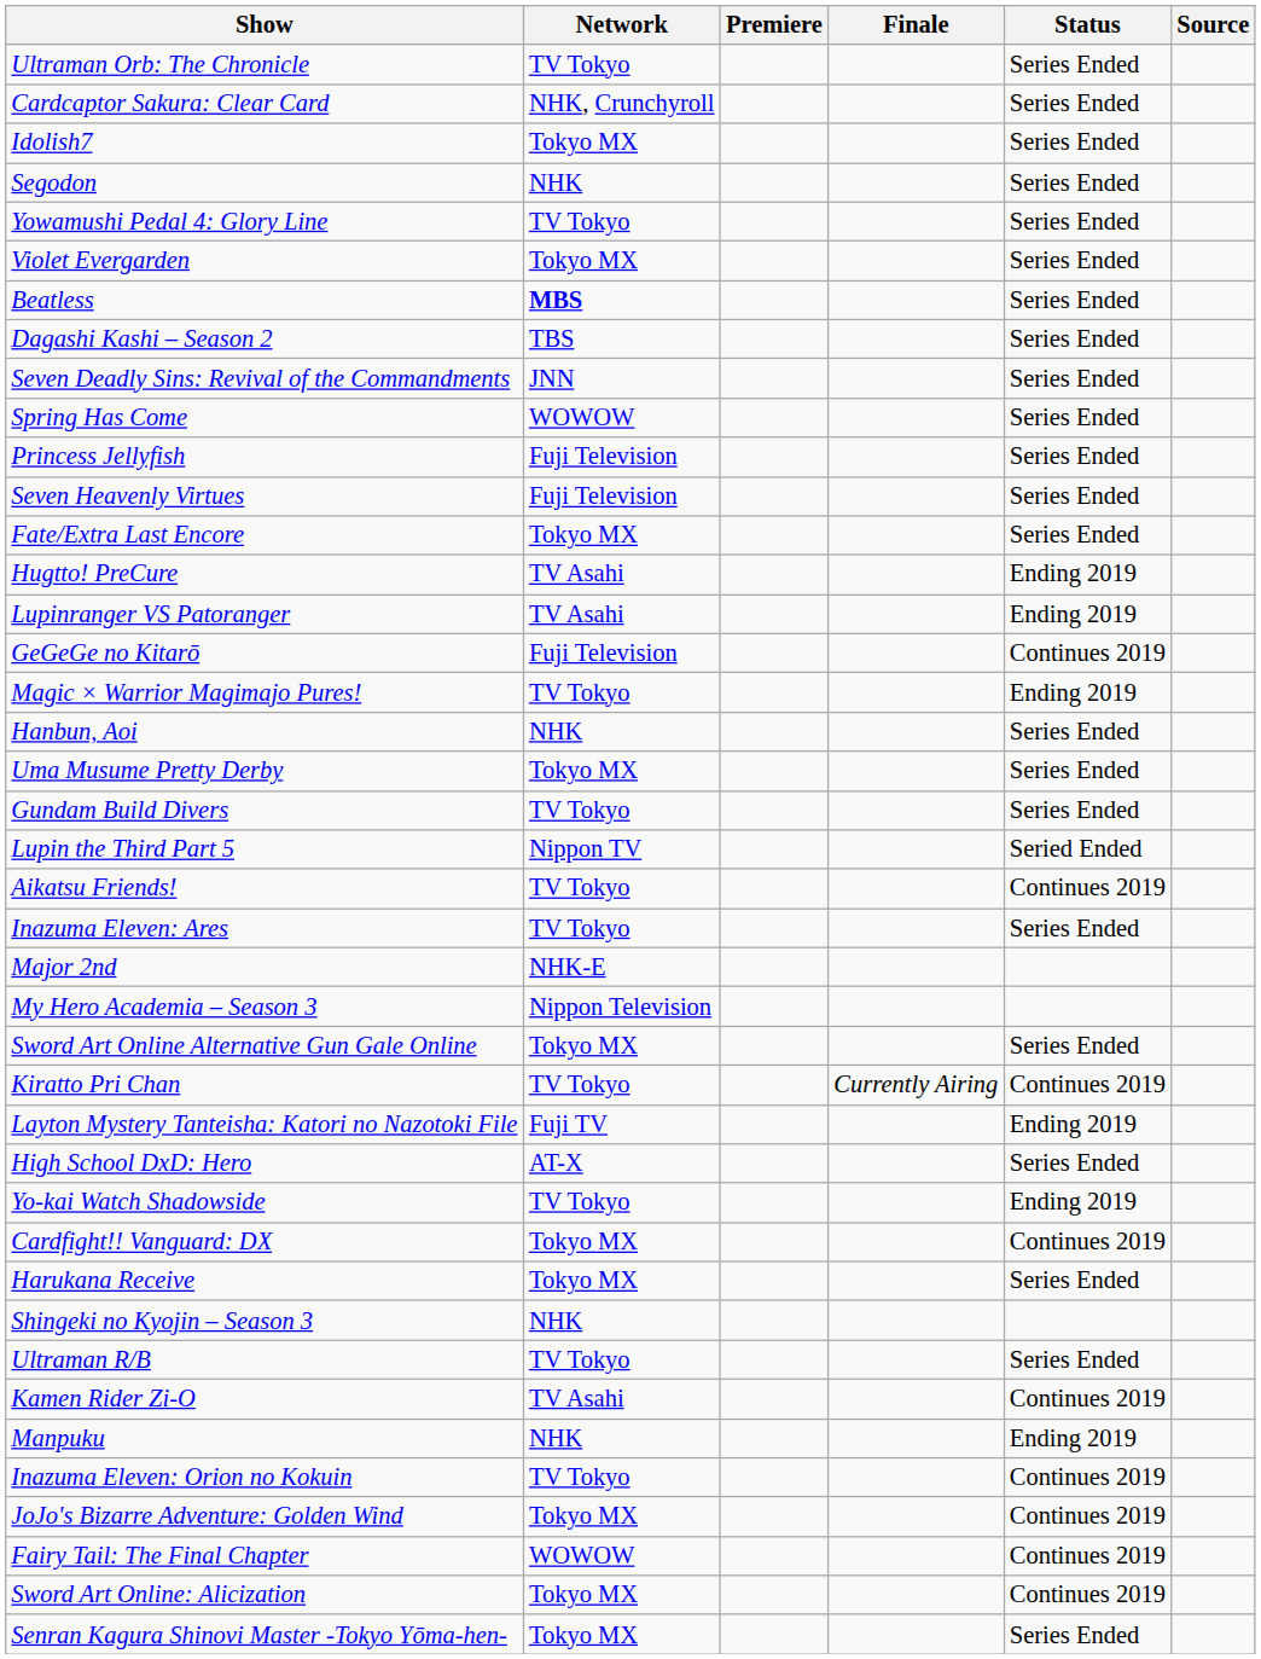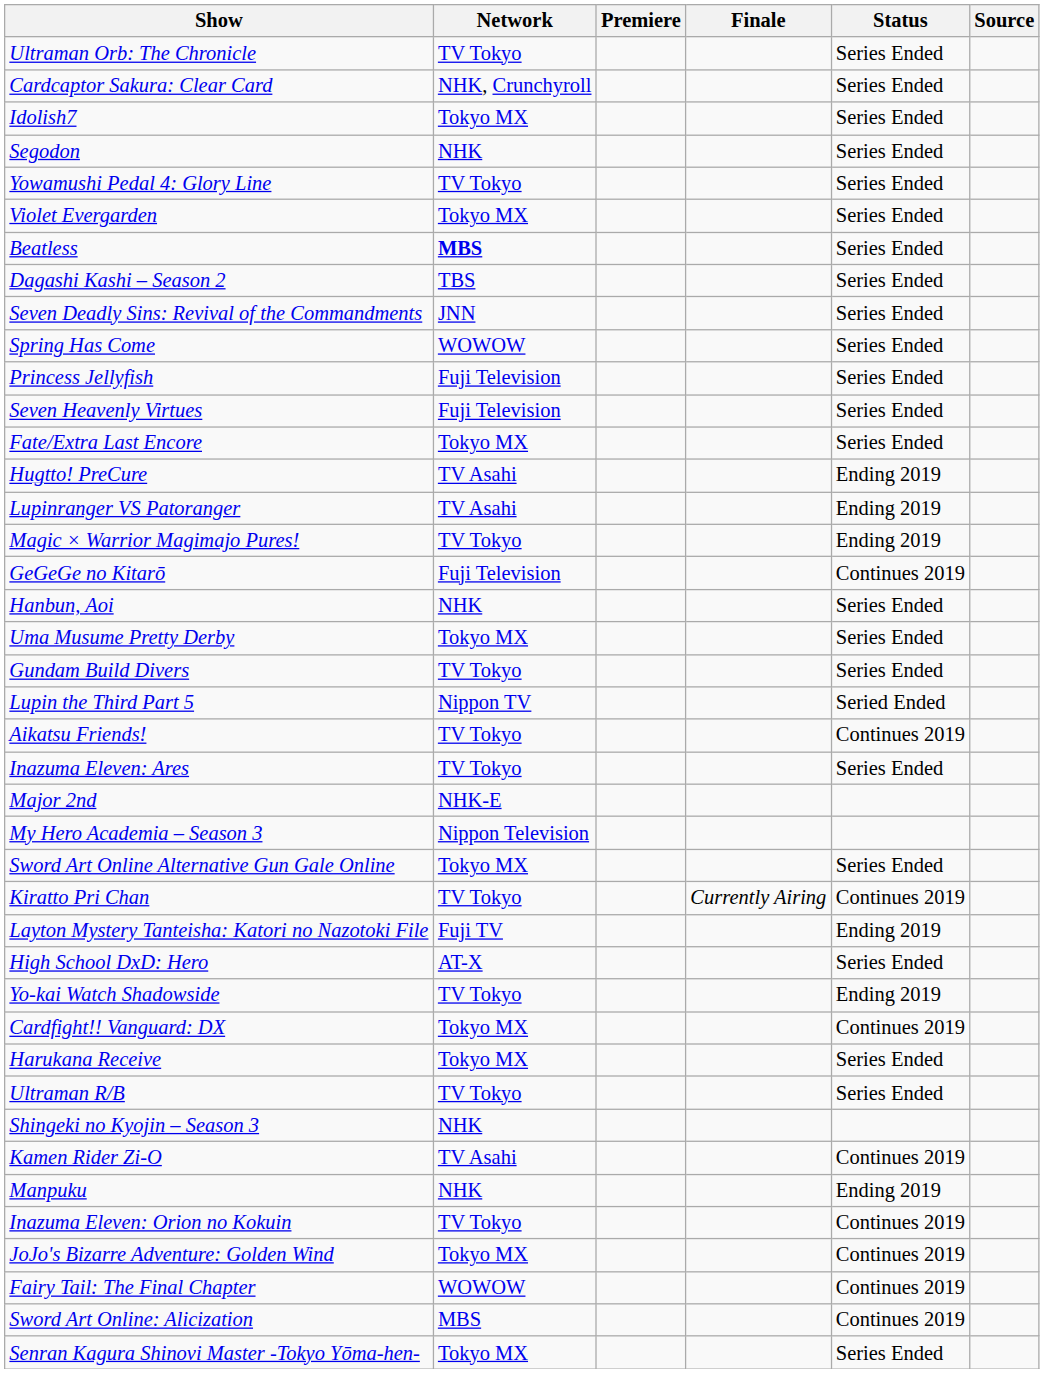rows swapped: GeGeGe no Kitarō <-> Magic × Warrior Magimajo Pures!
rows swapped: Ultraman R/B <-> Shingeki no Kyojin – Season 3
Sword Art Online: Alicization | Network: Tokyo MX -> MBS
